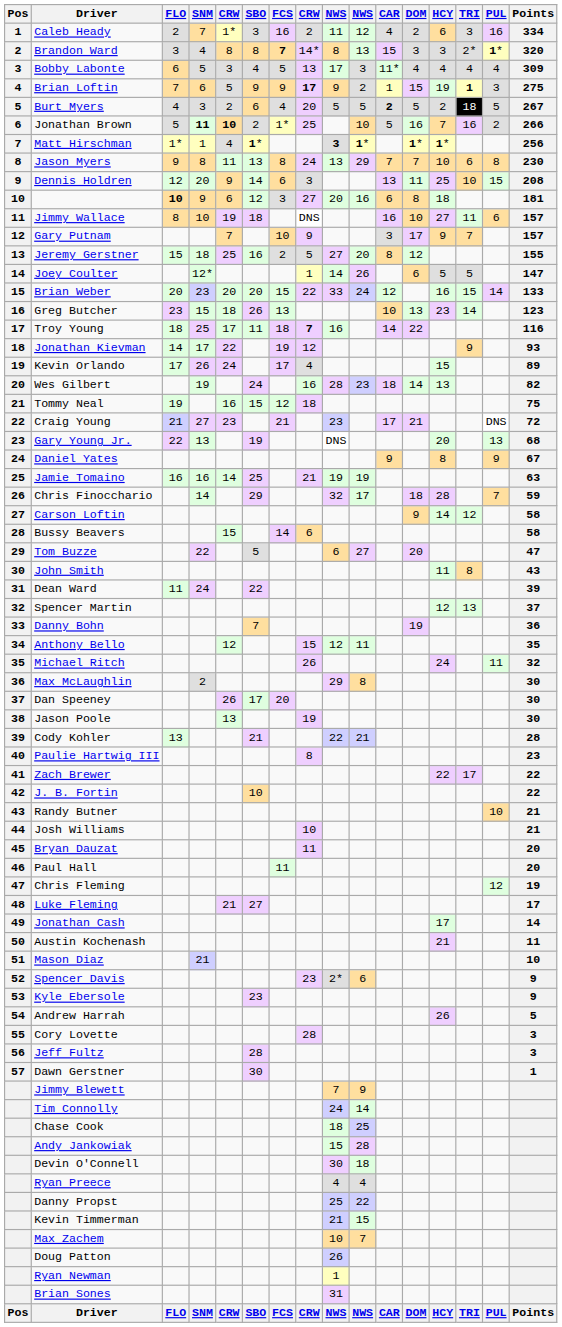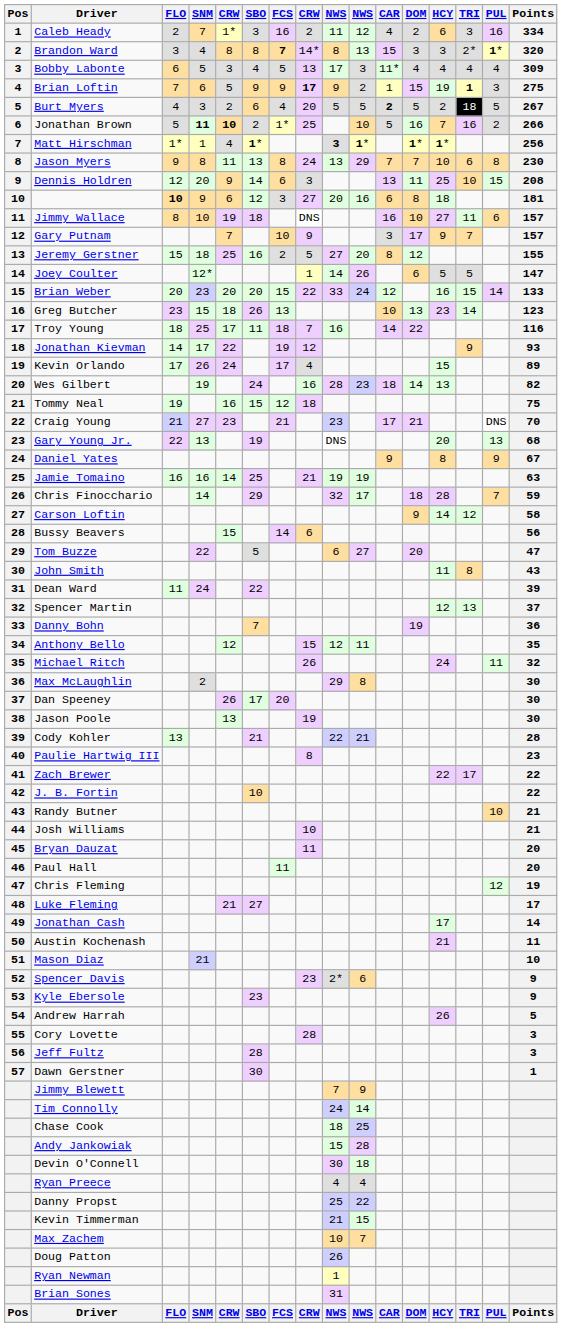Troy Young | column 8: bold -> normal
Craig Young | Points: 72 -> 70
Bussy Beavers | Points: 58 -> 56
